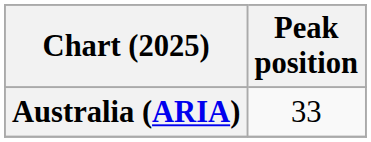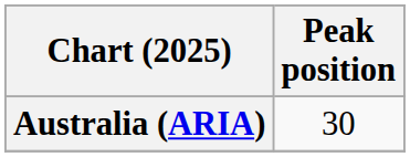Australia (ARIA) | Peak position: 33 -> 30
